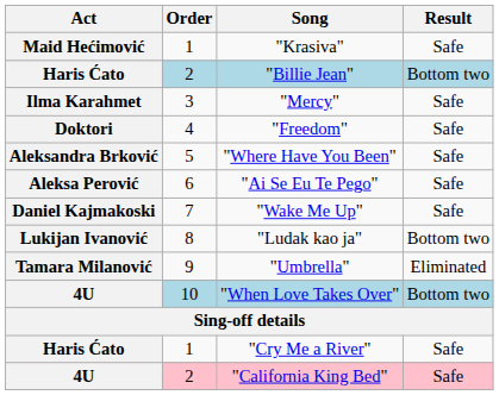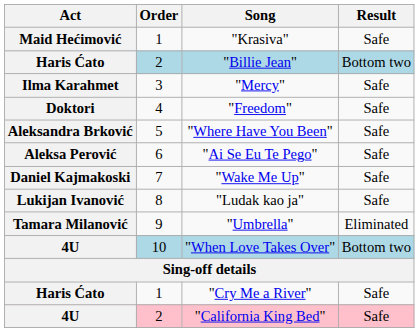"Ludak kao ja" | Result: Bottom two -> Safe
